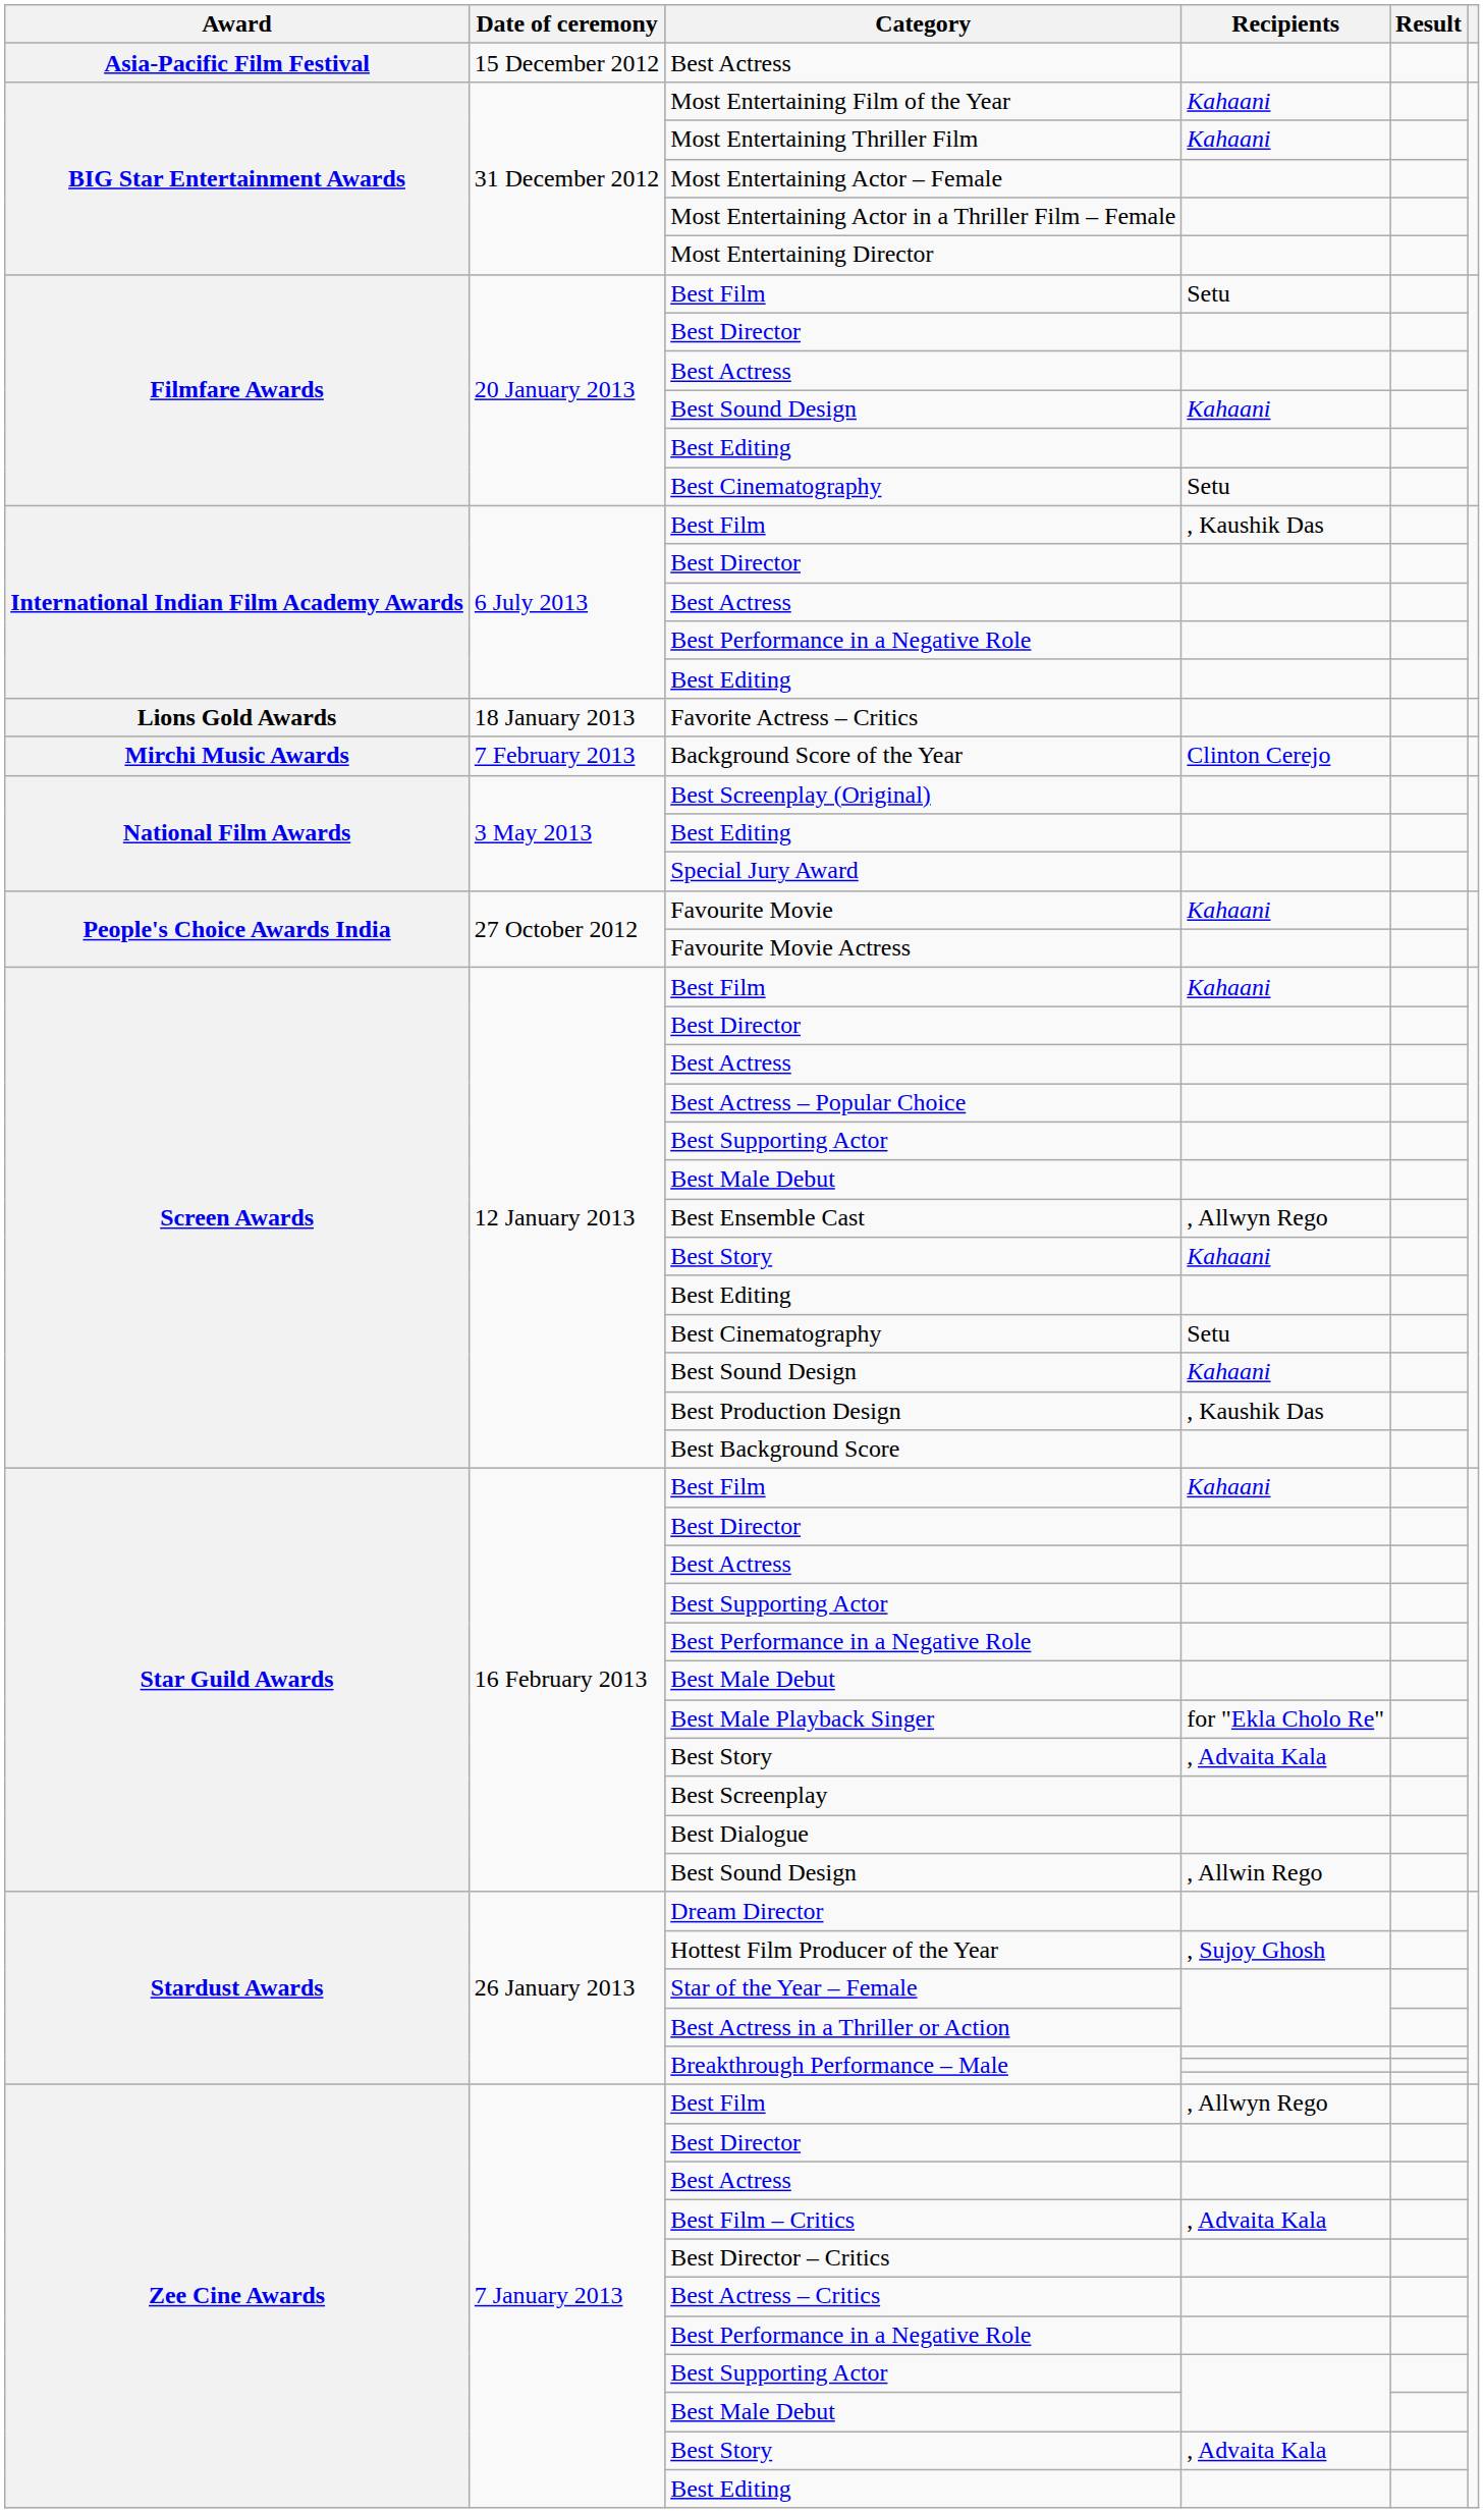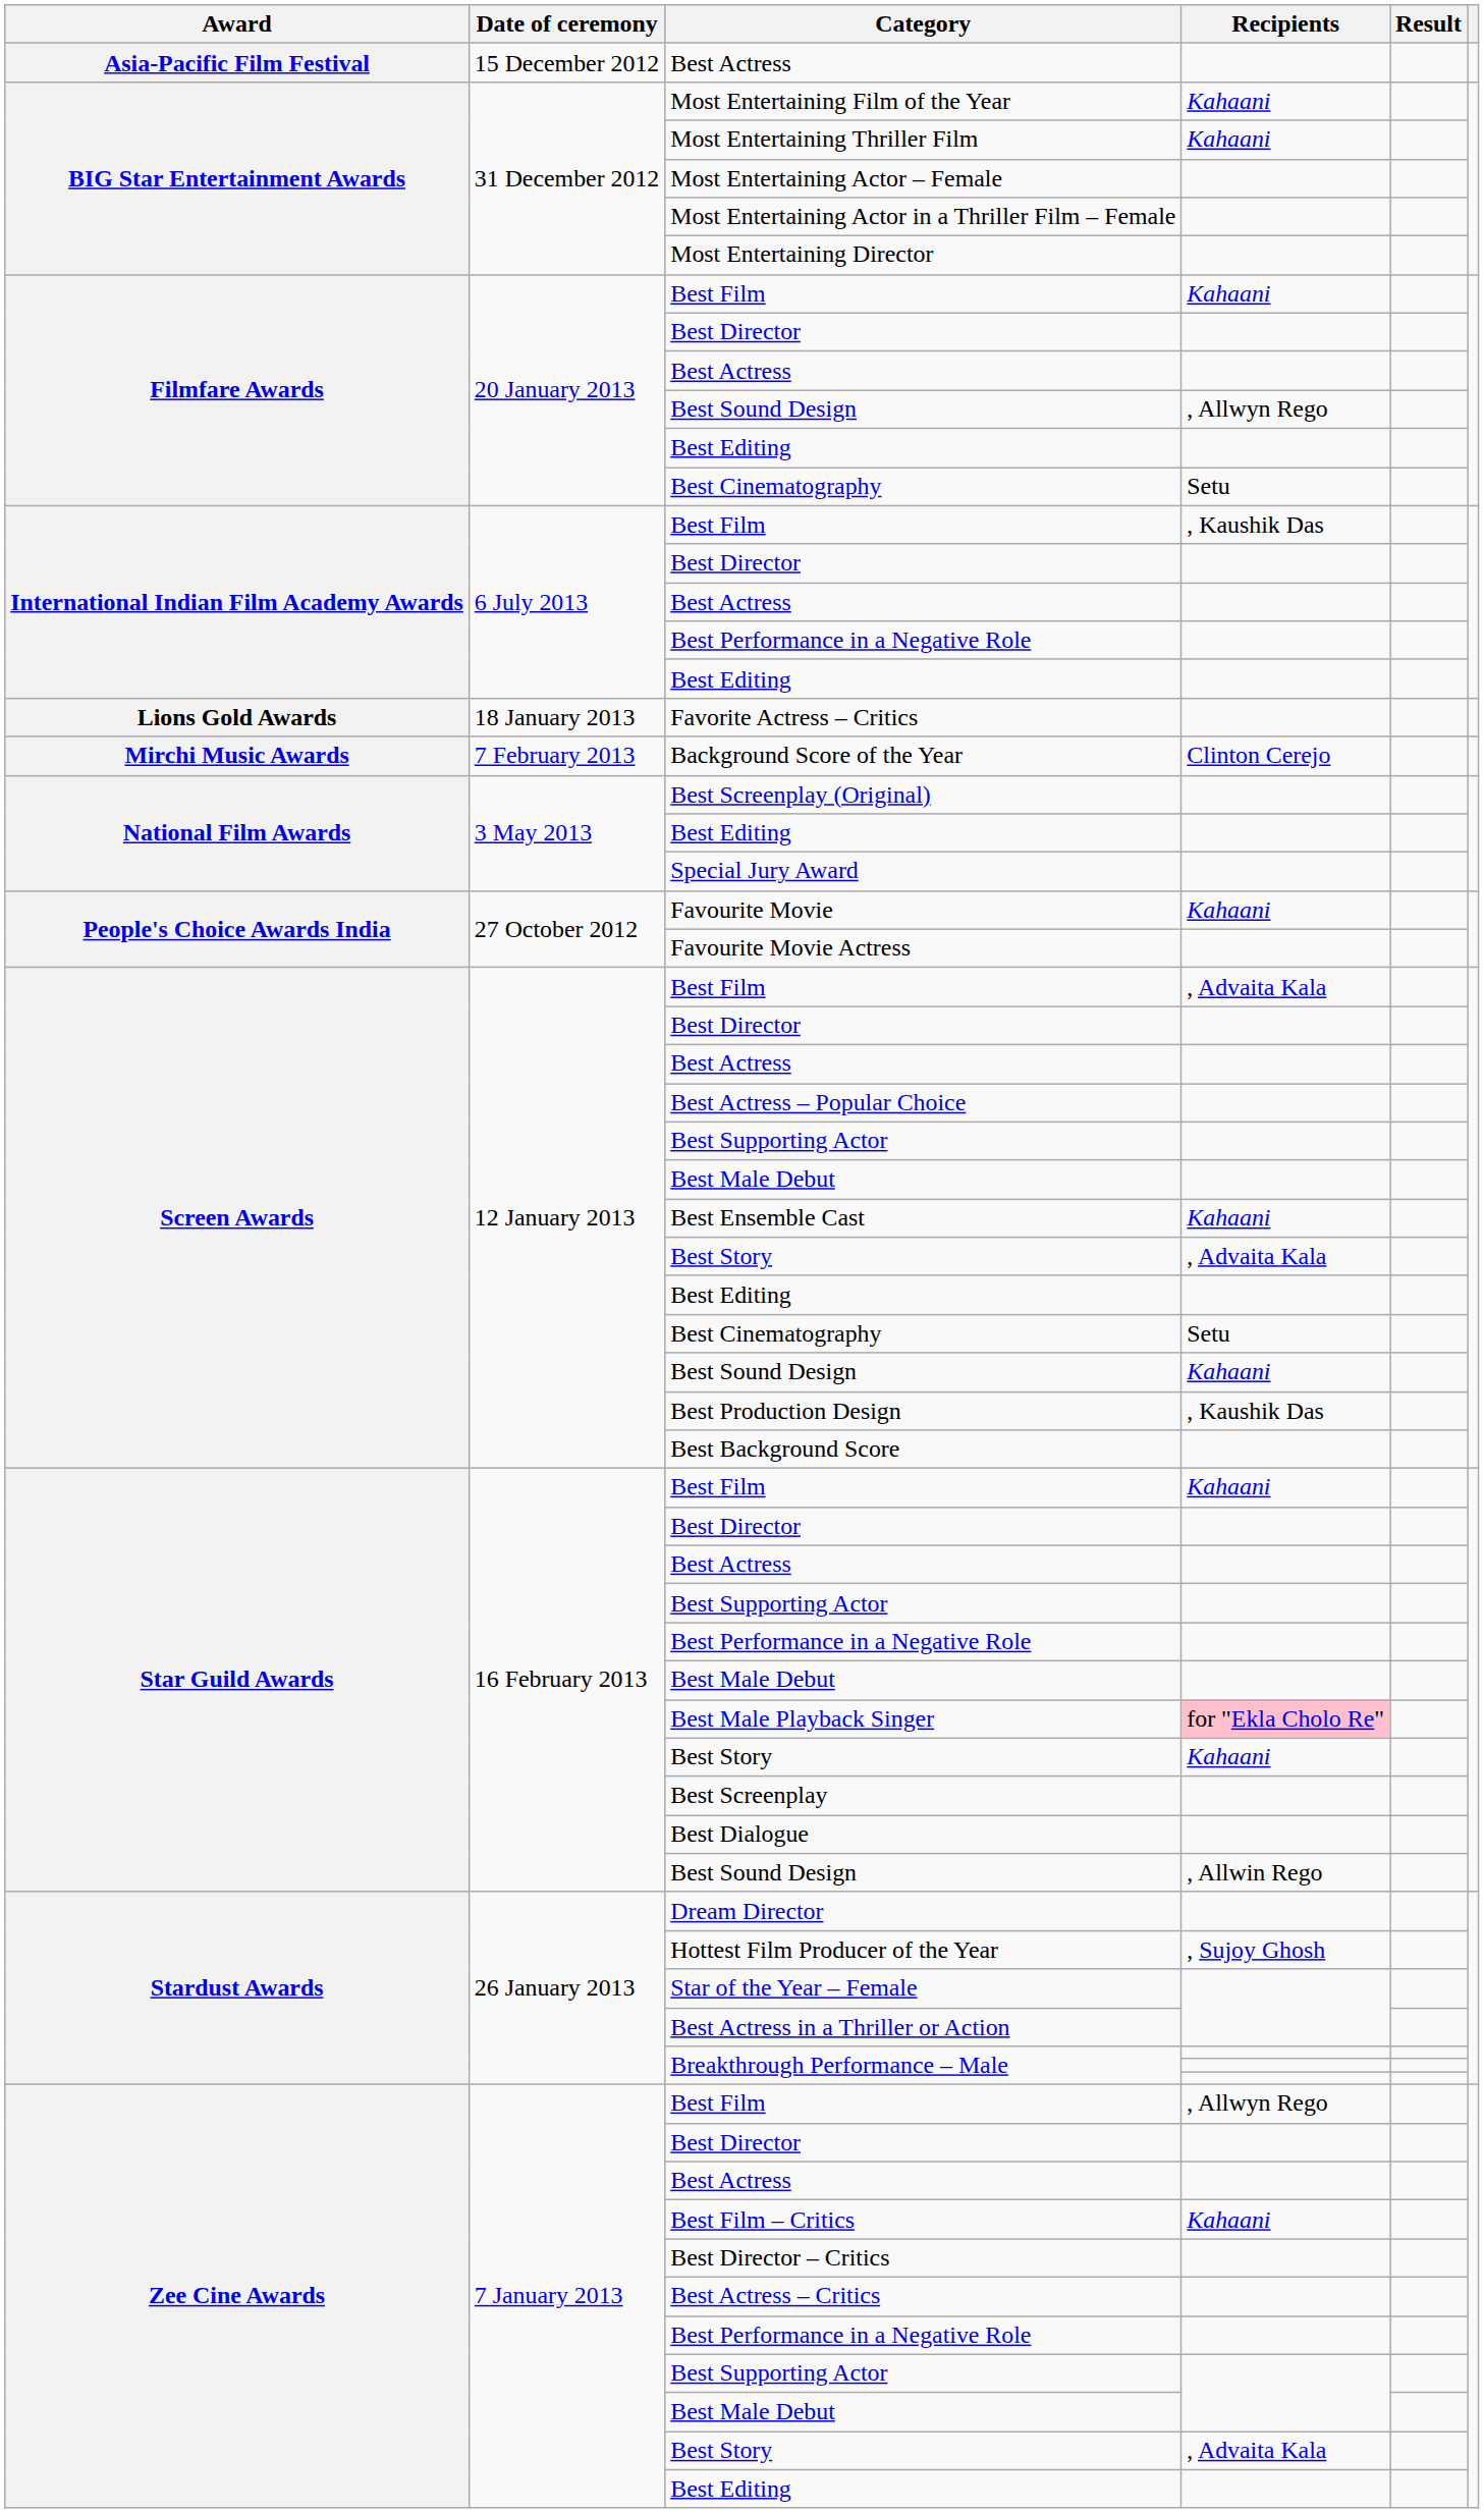Filmfare Awards / Best Film | Recipients: Setu -> Kahaani
Filmfare Awards / Best Sound Design | Recipients: Kahaani -> , Allwyn Rego
Screen Awards / Best Film | Recipients: Kahaani -> , Advaita Kala
Best Ensemble Cast | Recipients: , Allwyn Rego -> Kahaani
Screen Awards / Best Story | Recipients: Kahaani -> , Advaita Kala
Best Male Playback Singer | Recipients: no background -> pink background
Star Guild Awards / Best Story | Recipients: , Advaita Kala -> Kahaani
Best Film – Critics | Recipients: , Advaita Kala -> Kahaani
